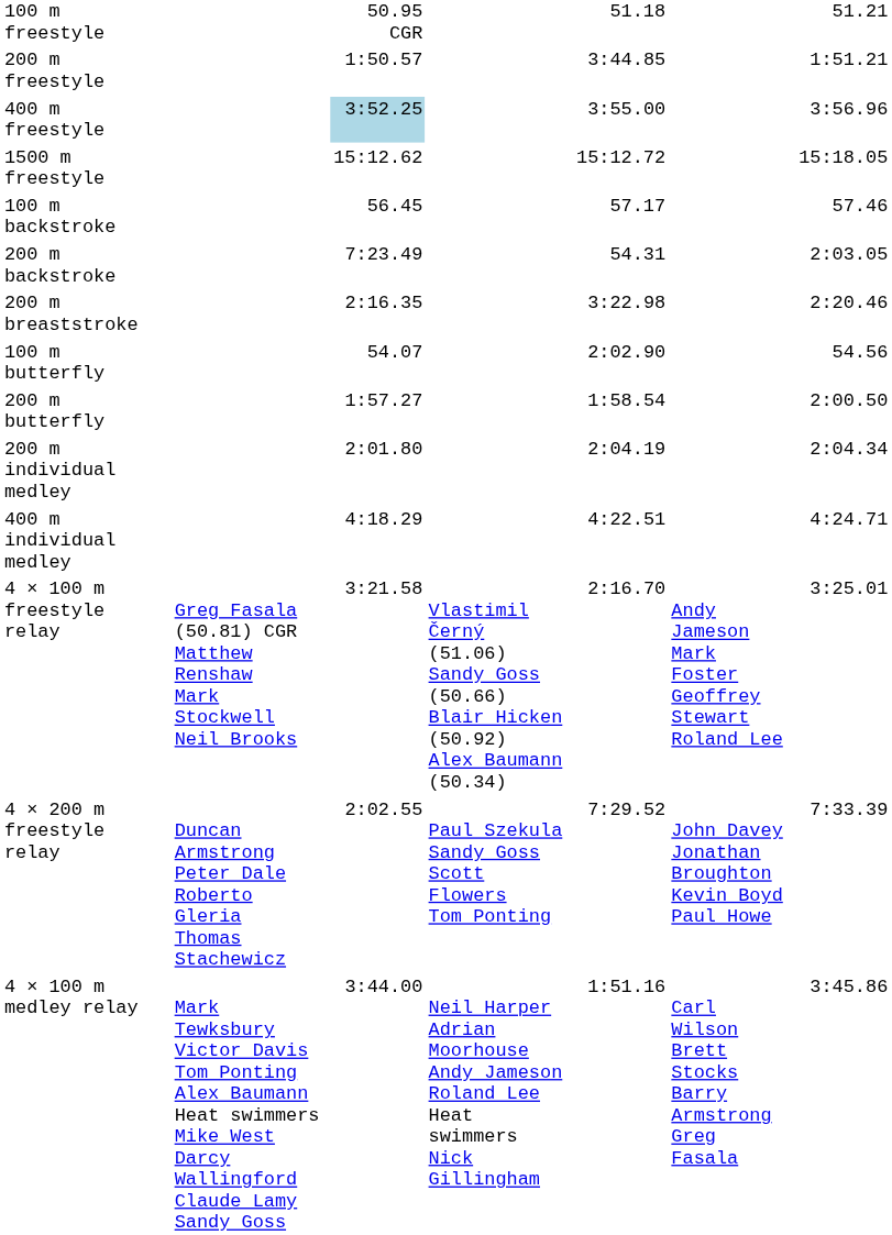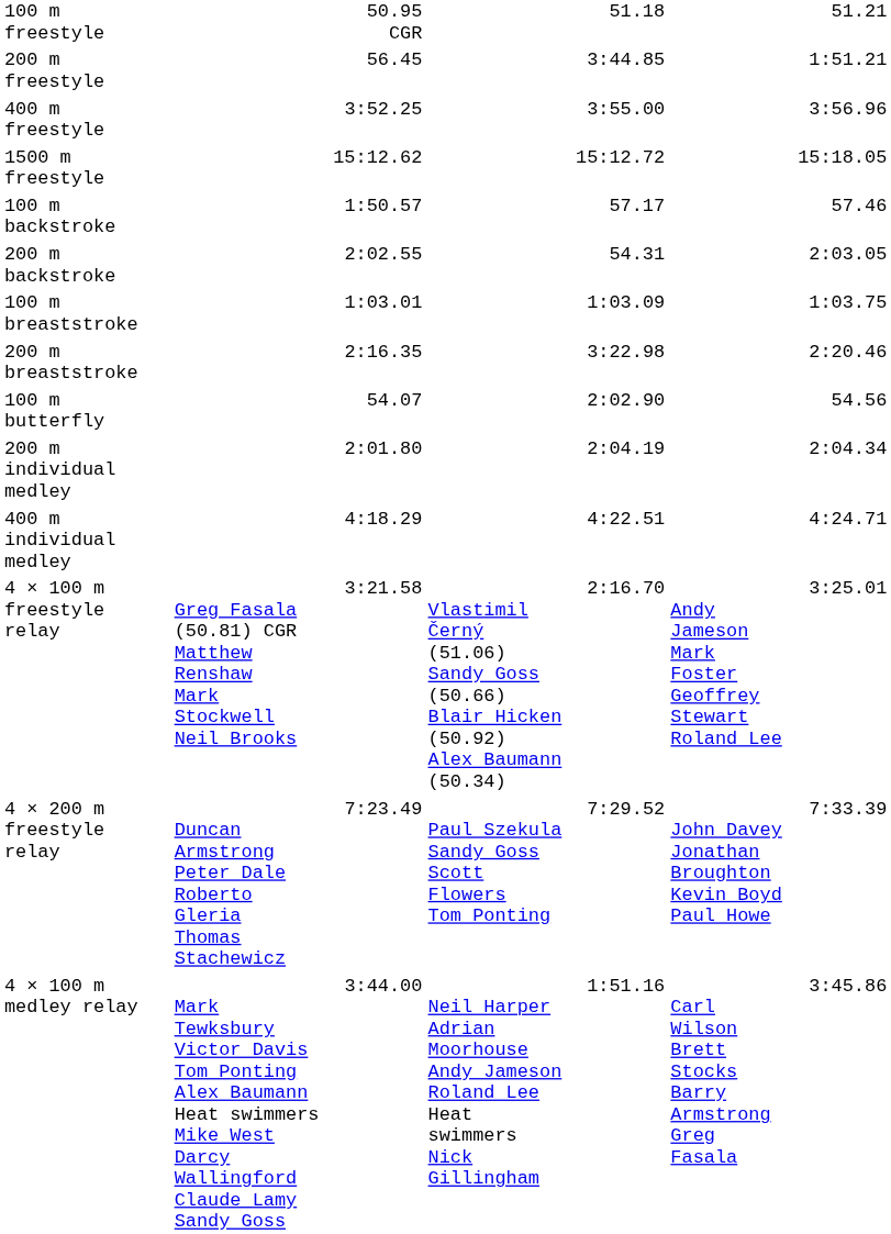200 m freestyle | column 3: 1:50.57 -> 56.45
400 m freestyle | column 3: lightblue background -> no background
100 m backstroke | column 3: 56.45 -> 1:50.57
200 m backstroke | column 3: 7:23.49 -> 2:02.55
+ row: 100 m breaststroke | 1:03.01 | 1:03.09 | 1:03.75
- row: 200 m butterfly | 1:57.27 | 1:58.54 | 2:00.50
4 × 200 m freestyle relay | column 3: 2:02.55 -> 7:23.49
